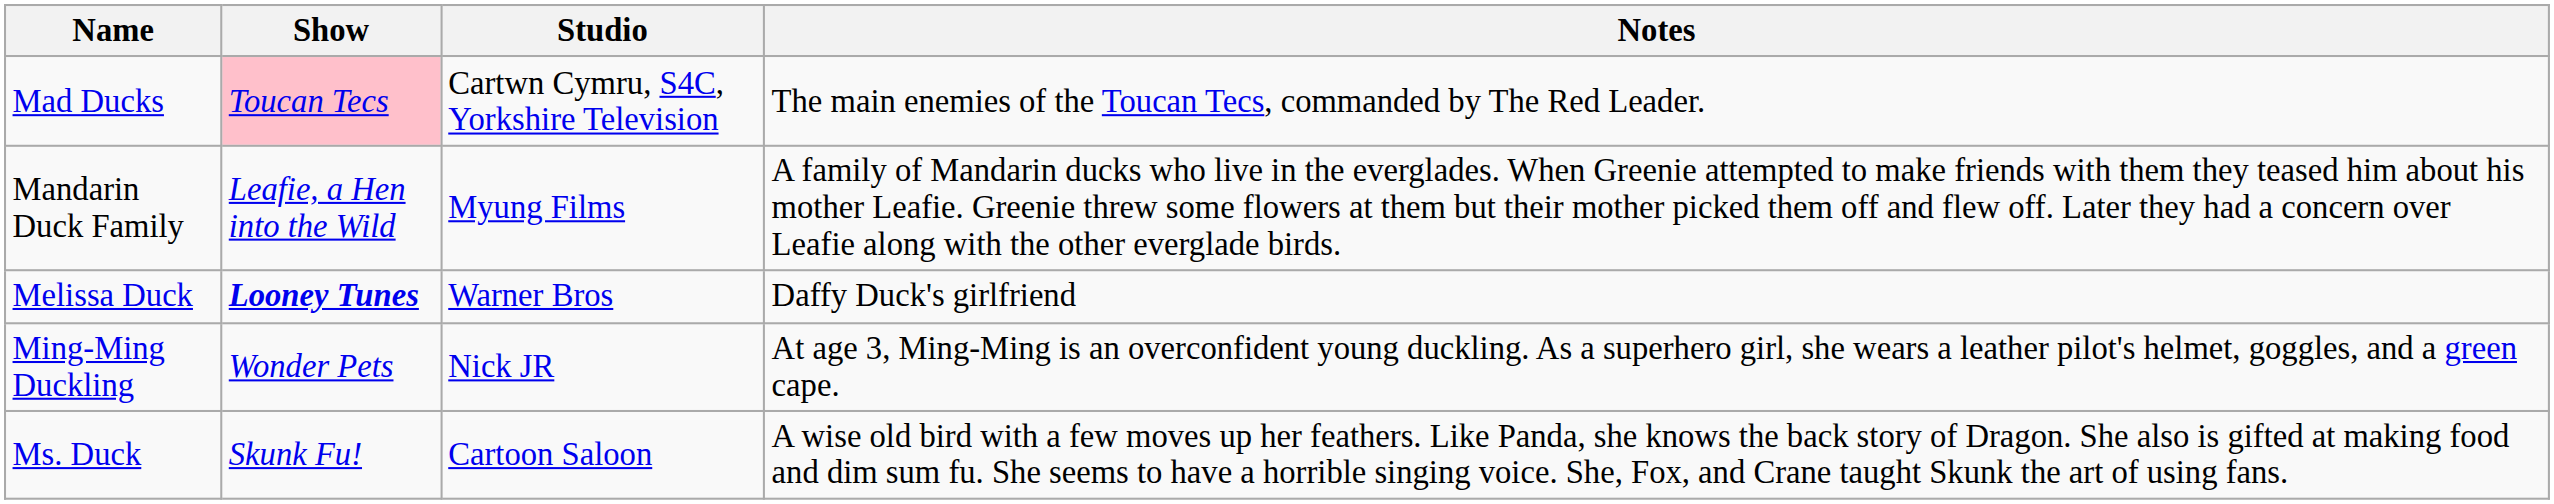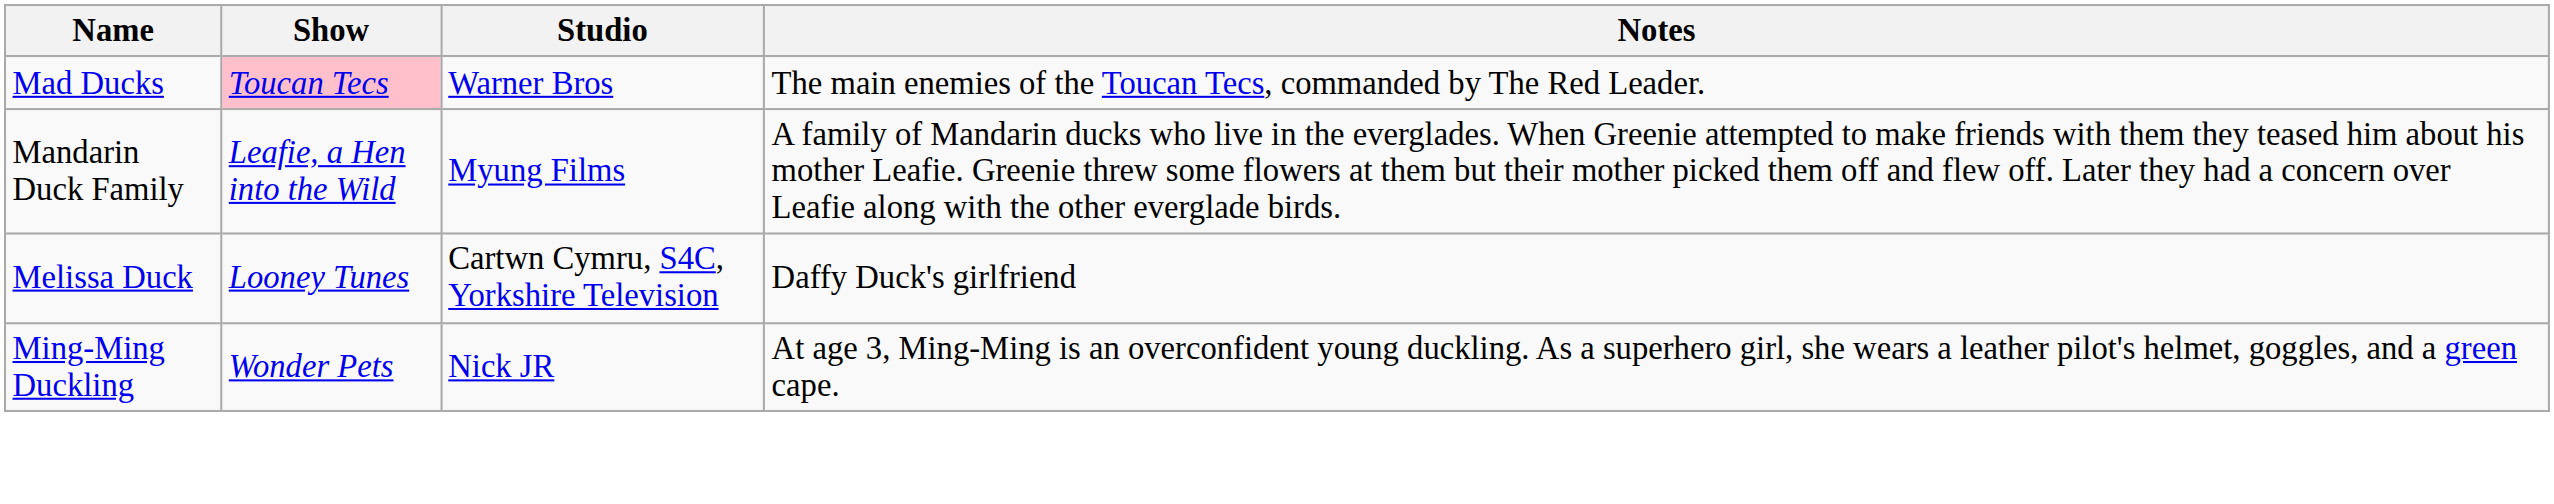Mad Ducks | Studio: Cartwn Cymru, S4C, Yorkshire Television -> Warner Bros
Melissa Duck | Show: bold -> normal
Melissa Duck | Studio: Warner Bros -> Cartwn Cymru, S4C, Yorkshire Television
- row: Ms. Duck | Skunk Fu! | Cartoon Saloon | A wise old bird with a few moves up her feathers. Like Panda, she knows the back story of Dragon. She also is gifted at making food and dim sum fu. She seems to have a horrible singing voice. She, Fox, and Crane taught Skunk the art of using fans.
